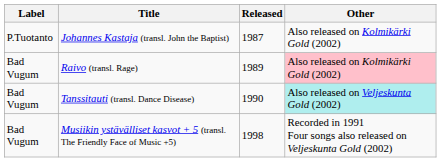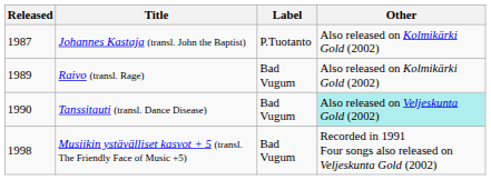columns swapped: Released <-> Label
Raivo (transl. Rage) | Other: pink background -> no background
